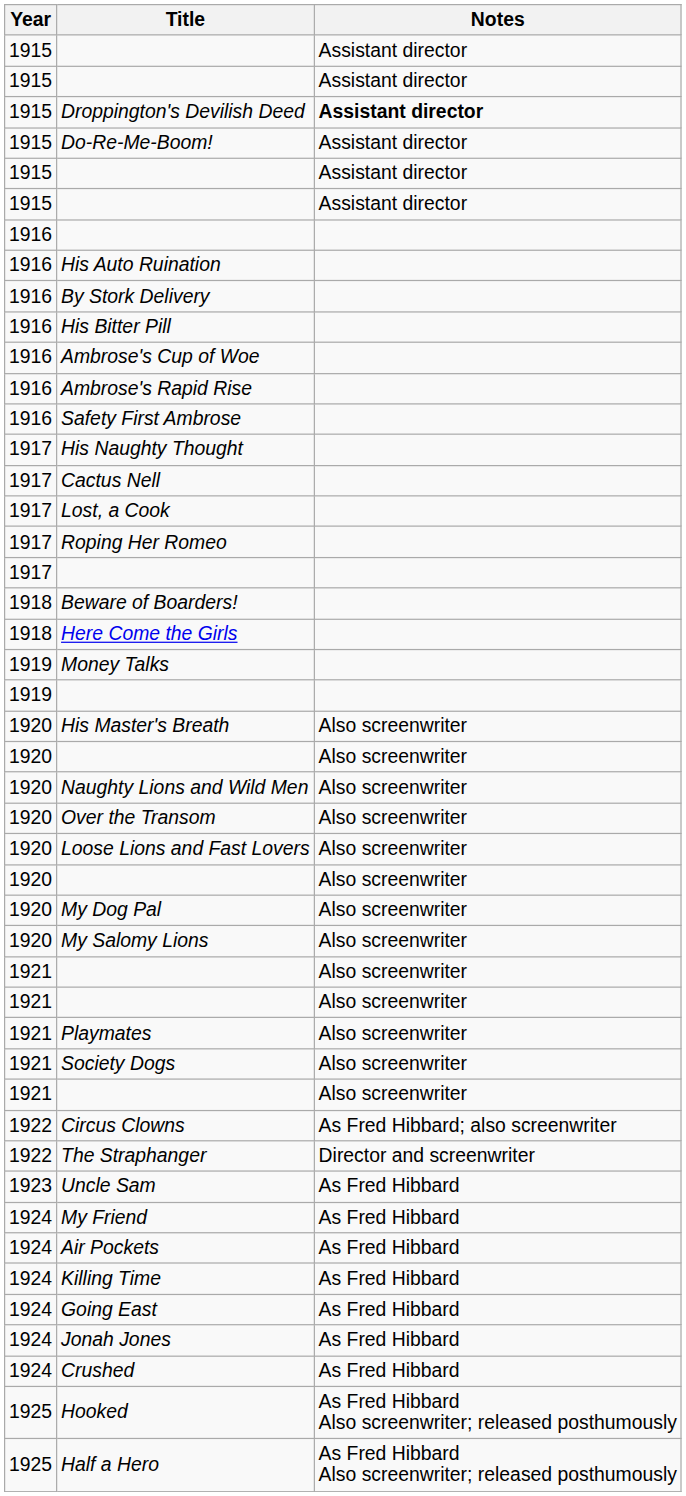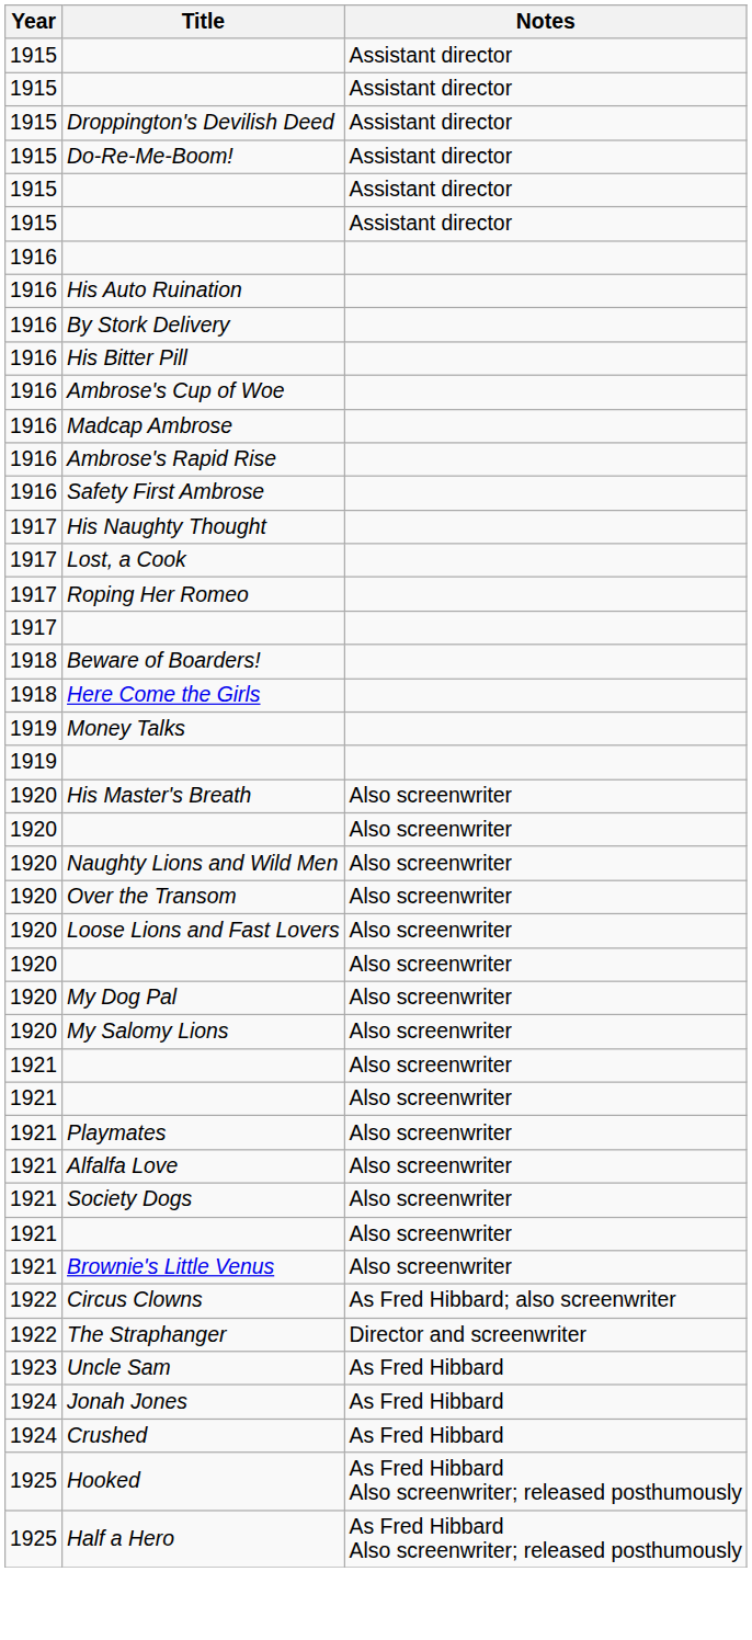Droppington's Devilish Deed | Notes: bold -> normal
+ row: 1916 | Madcap Ambrose
- row: 1917 | Cactus Nell
+ row: 1921 | Alfalfa Love | Also screenwriter
+ row: 1921 | Brownie's Little Venus | Also screenwriter
- row: 1924 | My Friend | As Fred Hibbard
- row: 1924 | Air Pockets | As Fred Hibbard
- row: 1924 | Killing Time | As Fred Hibbard
- row: 1924 | Going East | As Fred Hibbard
